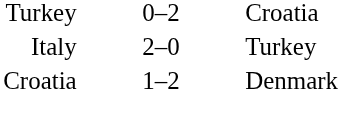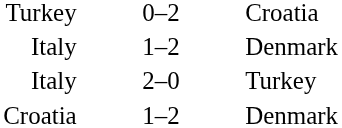+ row: Italy | 1–2 | Denmark
